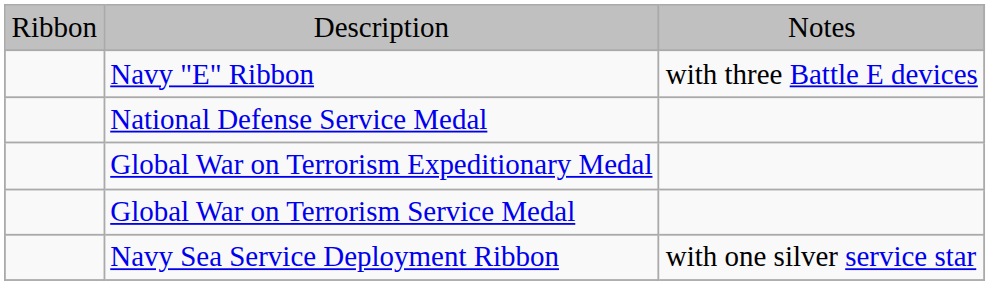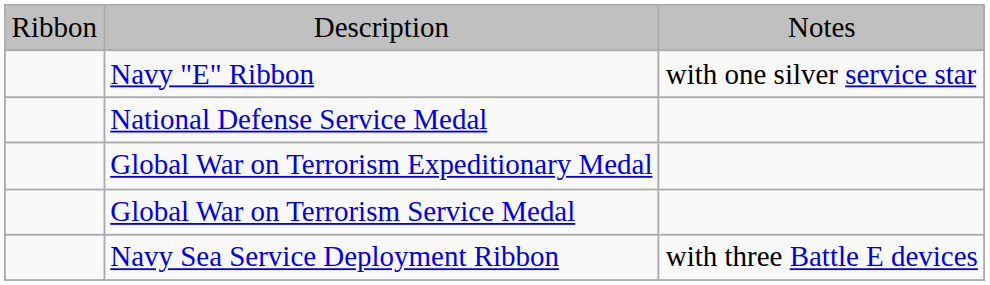Navy "E" Ribbon | column 3: with three Battle E devices -> with one silver service star
Navy Sea Service Deployment Ribbon | column 3: with one silver service star -> with three Battle E devices
